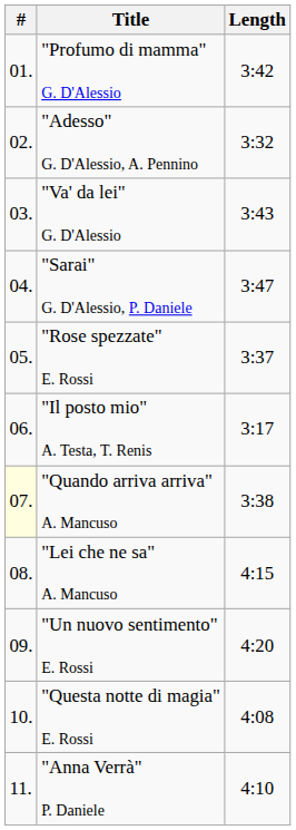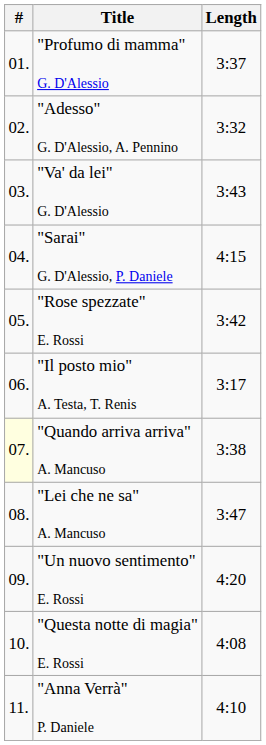"Profumo di mamma" G. D'Alessio | Length: 3:42 -> 3:37
"Sarai" G. D'Alessio, P. Daniele | Length: 3:47 -> 4:15
"Rose spezzate" E. Rossi | Length: 3:37 -> 3:42
"Lei che ne sa" A. Mancuso | Length: 4:15 -> 3:47
